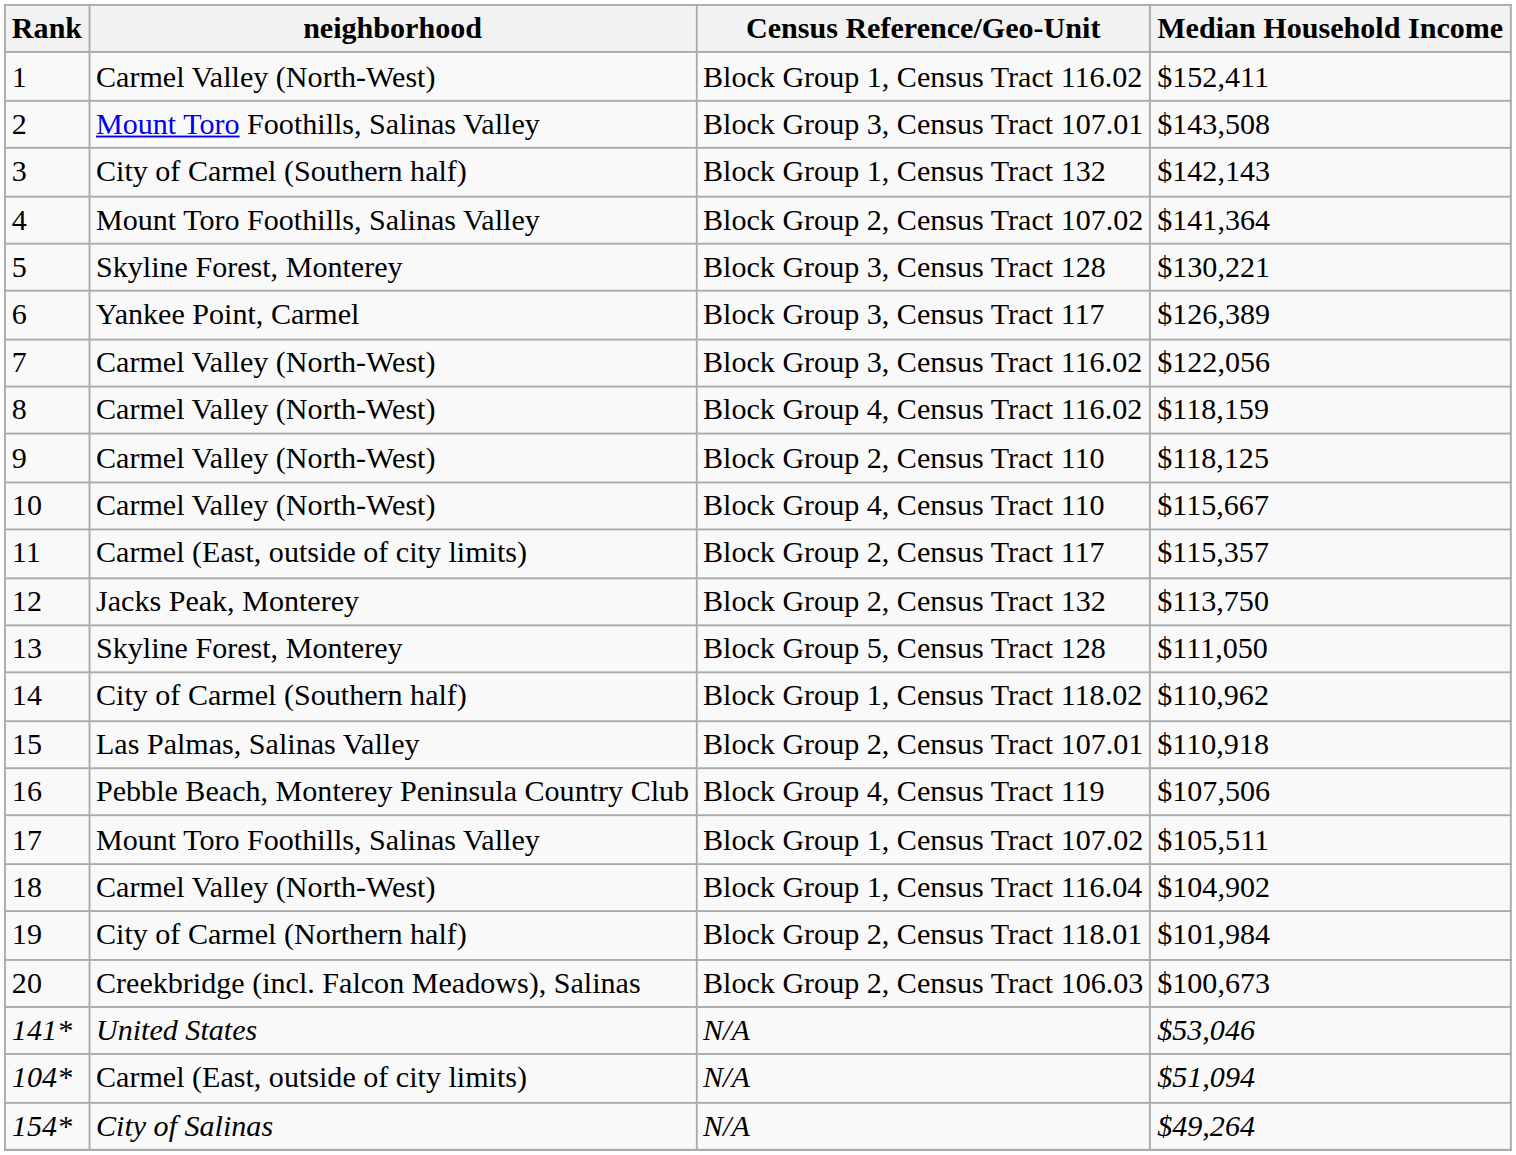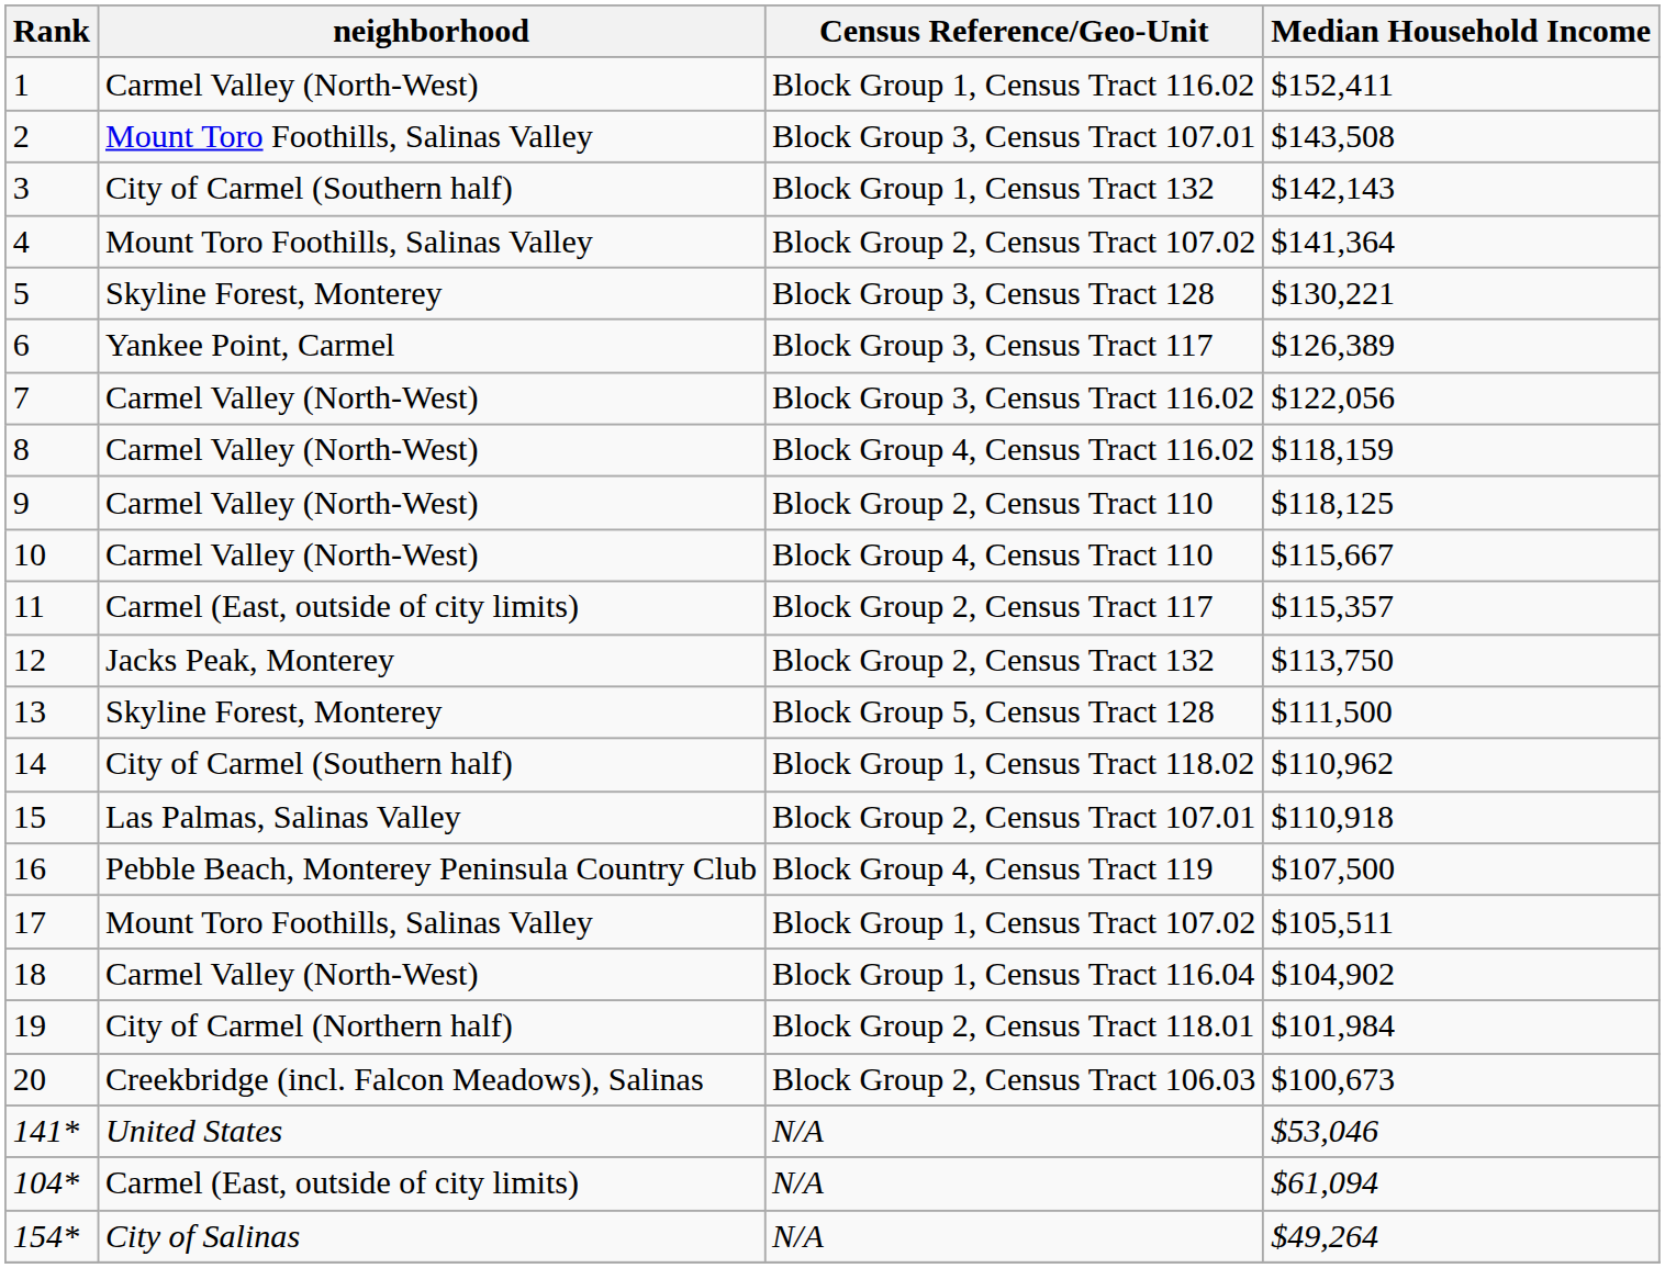Block Group 5, Census Tract 128 | Median Household Income: $111,050 -> $111,500
Block Group 4, Census Tract 119 | Median Household Income: $107,506 -> $107,500
104* / N/A | Median Household Income: $51,094 -> $61,094
